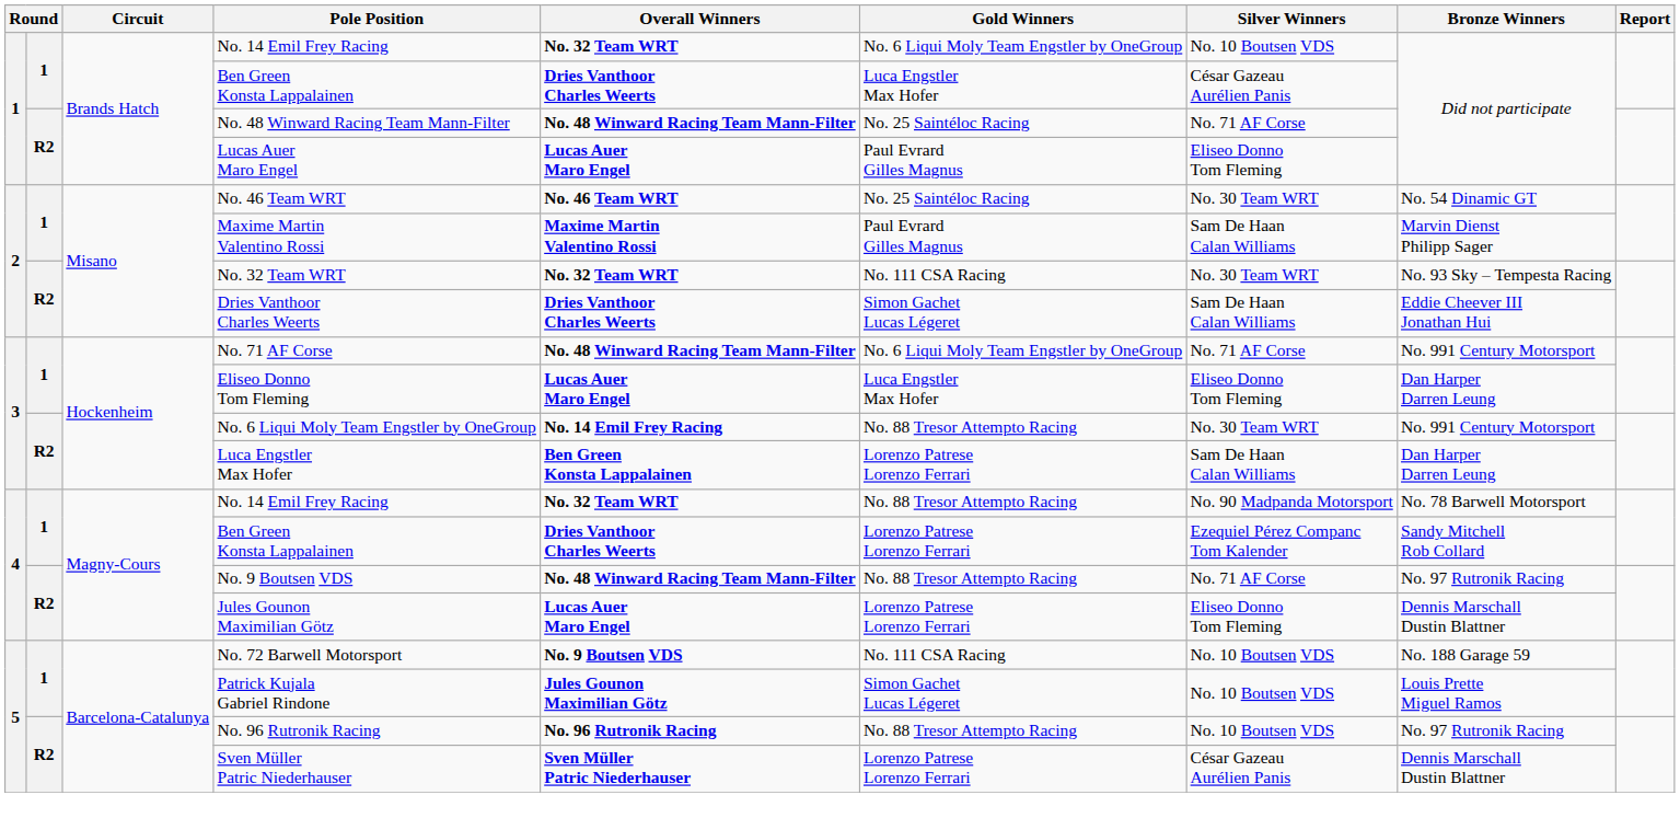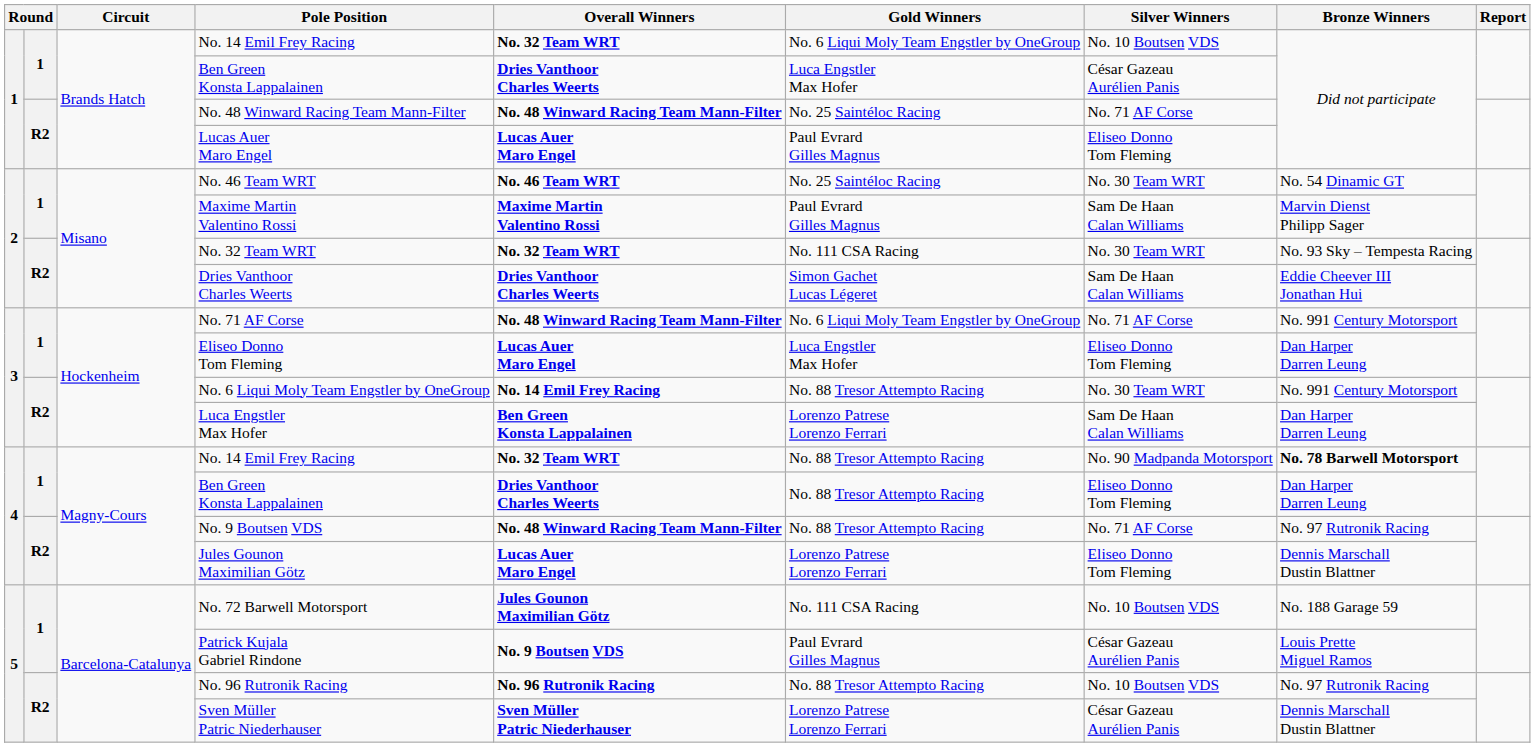4 / No. 14 Emil Frey Racing | Bronze Winners: normal -> bold
4 / Ben Green Konsta Lappalainen | Gold Winners: Lorenzo Patrese Lorenzo Ferrari -> No. 88 Tresor Attempto Racing
4 / Ben Green Konsta Lappalainen | Silver Winners: Ezequiel Pérez Companc Tom Kalender -> Eliseo Donno Tom Fleming
4 / Ben Green Konsta Lappalainen | Bronze Winners: Sandy Mitchell Rob Collard -> Dan Harper Darren Leung
No. 72 Barwell Motorsport | Overall Winners: No. 9 Boutsen VDS -> Jules Gounon Maximilian Götz
Patrick Kujala Gabriel Rindone | Overall Winners: Jules Gounon Maximilian Götz -> No. 9 Boutsen VDS
Patrick Kujala Gabriel Rindone | Gold Winners: Simon Gachet Lucas Légeret -> Paul Evrard Gilles Magnus
Patrick Kujala Gabriel Rindone | Silver Winners: No. 10 Boutsen VDS -> César Gazeau Aurélien Panis
